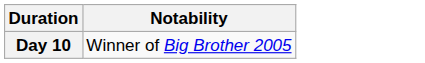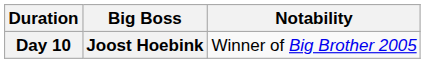+ column: Big Boss | Joost Hoebink
